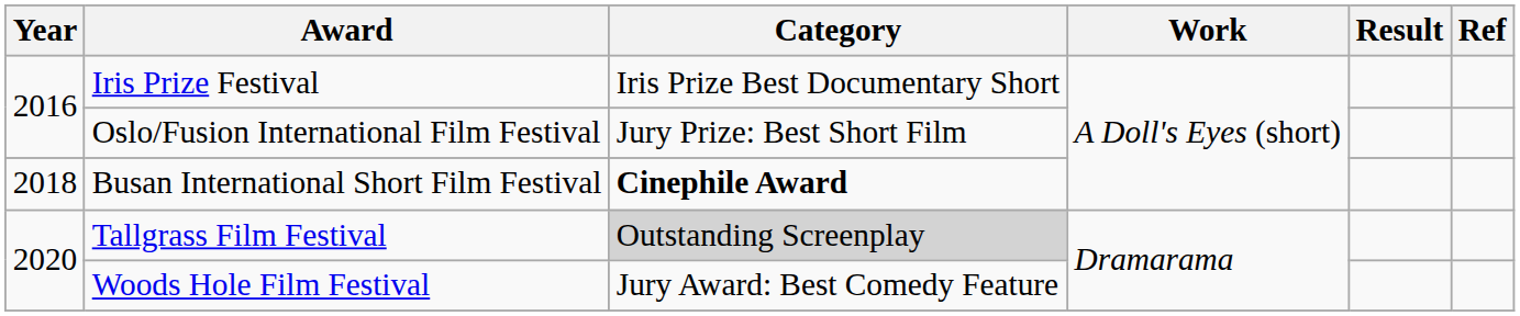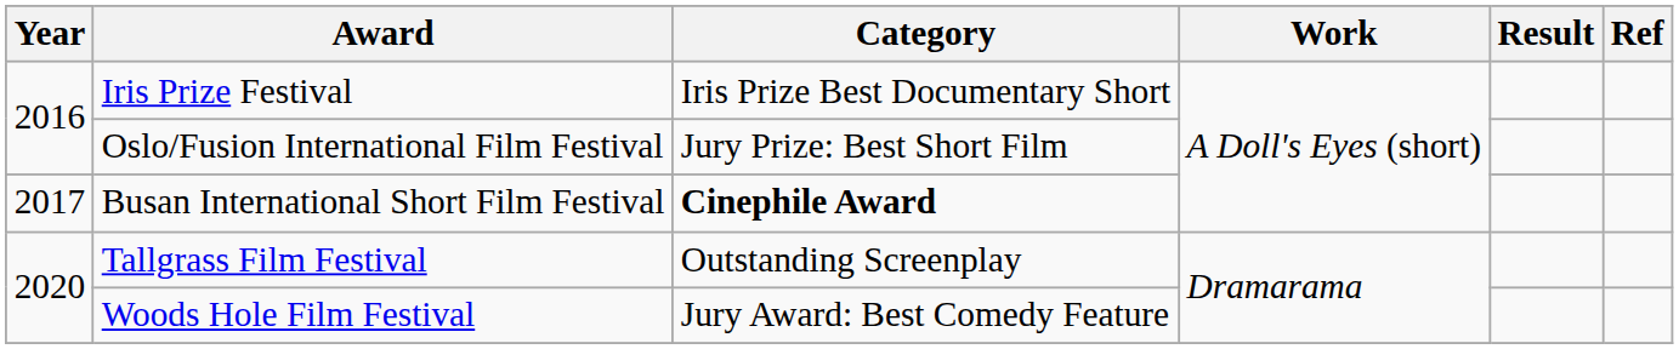Busan International Short Film Festival | Year: 2018 -> 2017
Tallgrass Film Festival | Category: lightgrey background -> no background
